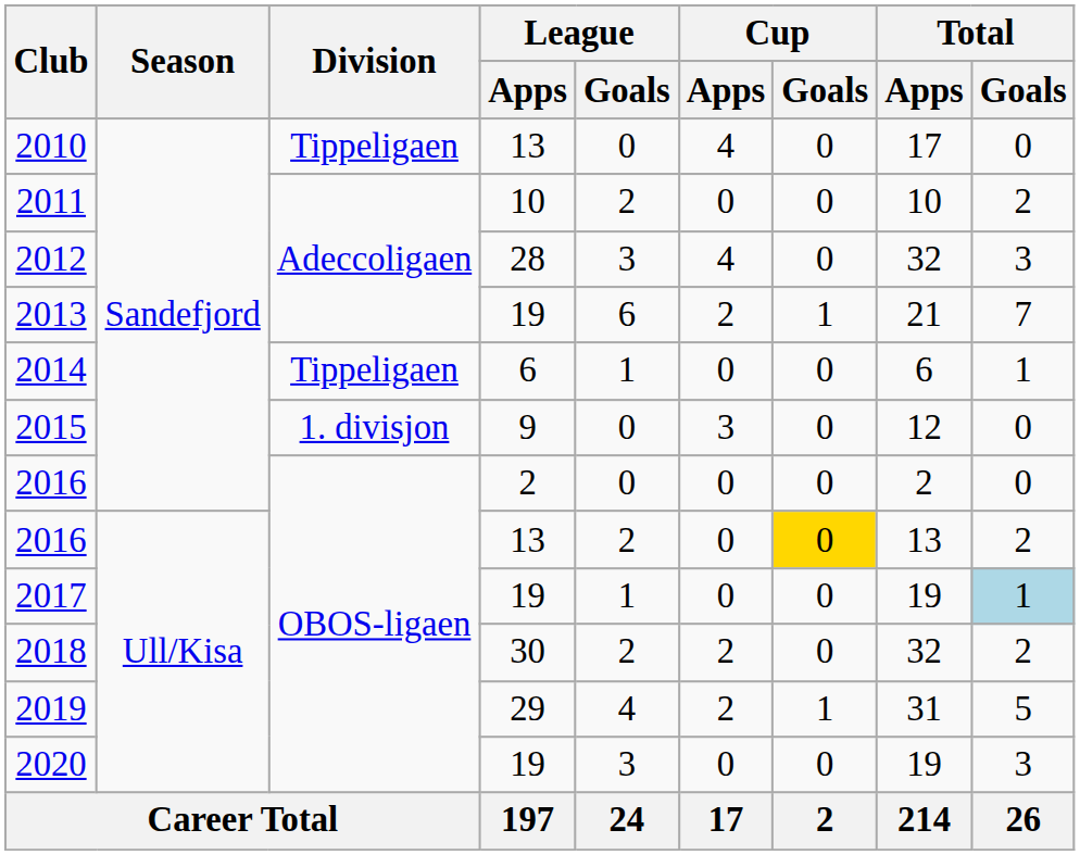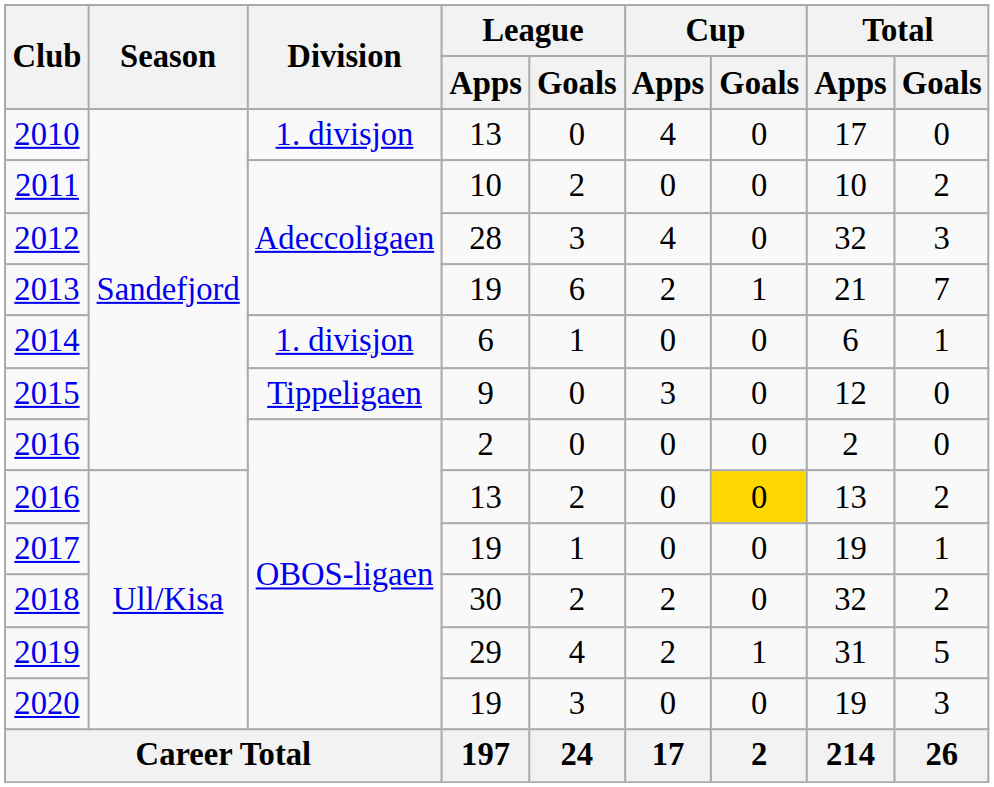2010 | Division: Tippeligaen -> 1. divisjon
2014 | Division: Tippeligaen -> 1. divisjon
2015 | Division: 1. divisjon -> Tippeligaen
2017 | Total / Goals: lightblue background -> no background
